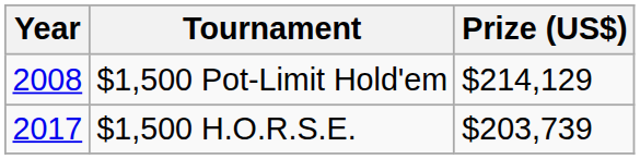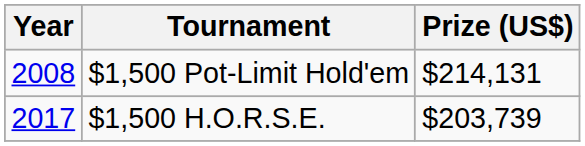$1,500 Pot-Limit Hold'em | Prize (US$): $214,129 -> $214,131
